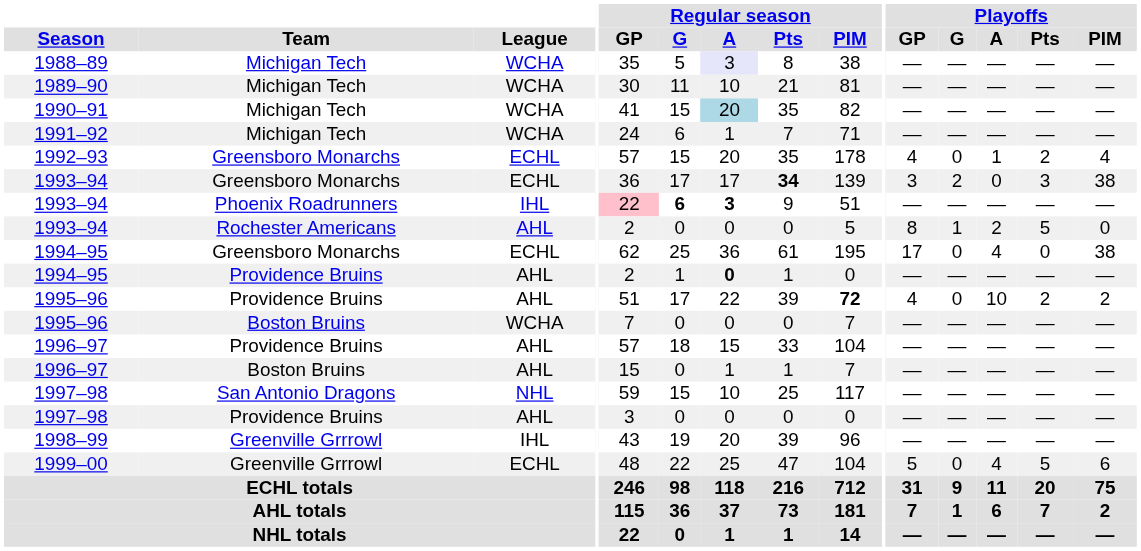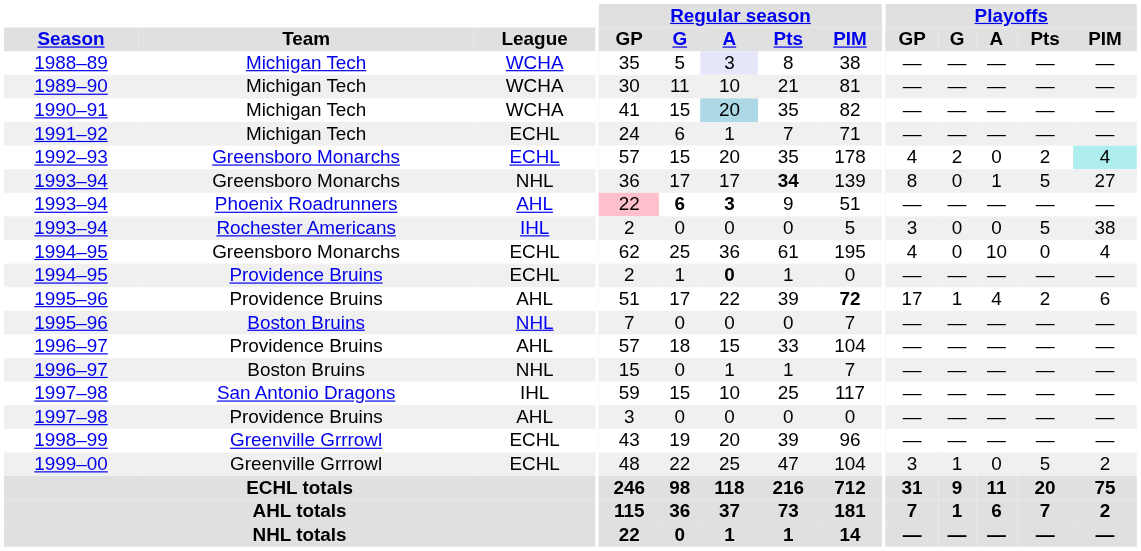1991–92 | League: WCHA -> ECHL
1992–93 | Playoffs / G: 0 -> 2
1992–93 | Playoffs / A: 1 -> 0
1992–93 | Playoffs / PIM: no background -> paleturquoise background
1993–94 / Greensboro Monarchs | League: ECHL -> NHL
1993–94 / Greensboro Monarchs | Playoffs / GP: 3 -> 8
1993–94 / Greensboro Monarchs | Playoffs / G: 2 -> 0
1993–94 / Greensboro Monarchs | Playoffs / A: 0 -> 1
1993–94 / Greensboro Monarchs | Playoffs / Pts: 3 -> 5
1993–94 / Greensboro Monarchs | Playoffs / PIM: 38 -> 27
1993–94 / Phoenix Roadrunners | League: IHL -> AHL
1993–94 / Rochester Americans | League: AHL -> IHL
1993–94 / Rochester Americans | Playoffs / GP: 8 -> 3
1993–94 / Rochester Americans | Playoffs / G: 1 -> 0
1993–94 / Rochester Americans | Playoffs / A: 2 -> 0
1993–94 / Rochester Americans | Playoffs / PIM: 0 -> 38
1994–95 / Greensboro Monarchs | Playoffs / GP: 17 -> 4
1994–95 / Greensboro Monarchs | Playoffs / A: 4 -> 10
1994–95 / Greensboro Monarchs | Playoffs / PIM: 38 -> 4
1994–95 / Providence Bruins | League: AHL -> ECHL
1995–96 / Providence Bruins | Playoffs / GP: 4 -> 17
1995–96 / Providence Bruins | Playoffs / G: 0 -> 1
1995–96 / Providence Bruins | Playoffs / A: 10 -> 4
1995–96 / Providence Bruins | Playoffs / PIM: 2 -> 6
1995–96 / Boston Bruins | League: WCHA -> NHL
1996–97 / Boston Bruins | League: AHL -> NHL
1997–98 / San Antonio Dragons | League: NHL -> IHL
1998–99 | League: IHL -> ECHL
1999–00 | Playoffs / GP: 5 -> 3
1999–00 | Playoffs / G: 0 -> 1
1999–00 | Playoffs / A: 4 -> 0
1999–00 | Playoffs / PIM: 6 -> 2
